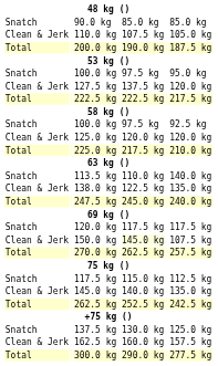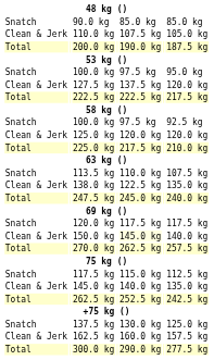113.5 kg | column 7: 140.0 kg -> 107.5 kg
150.0 kg | column 7: 107.5 kg -> 140.0 kg
